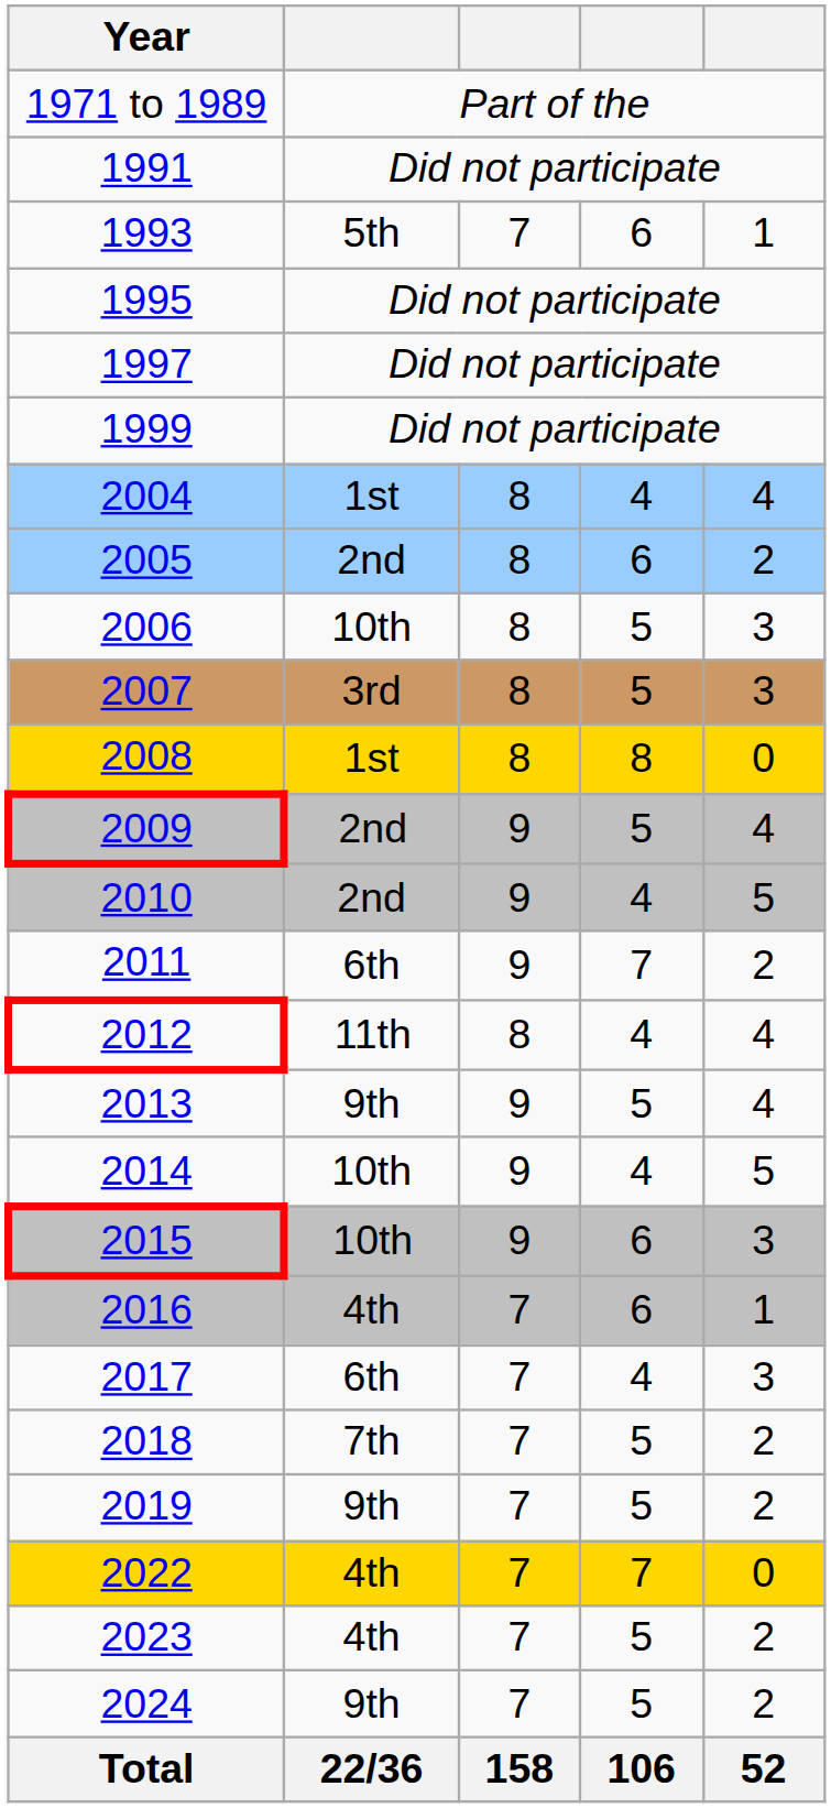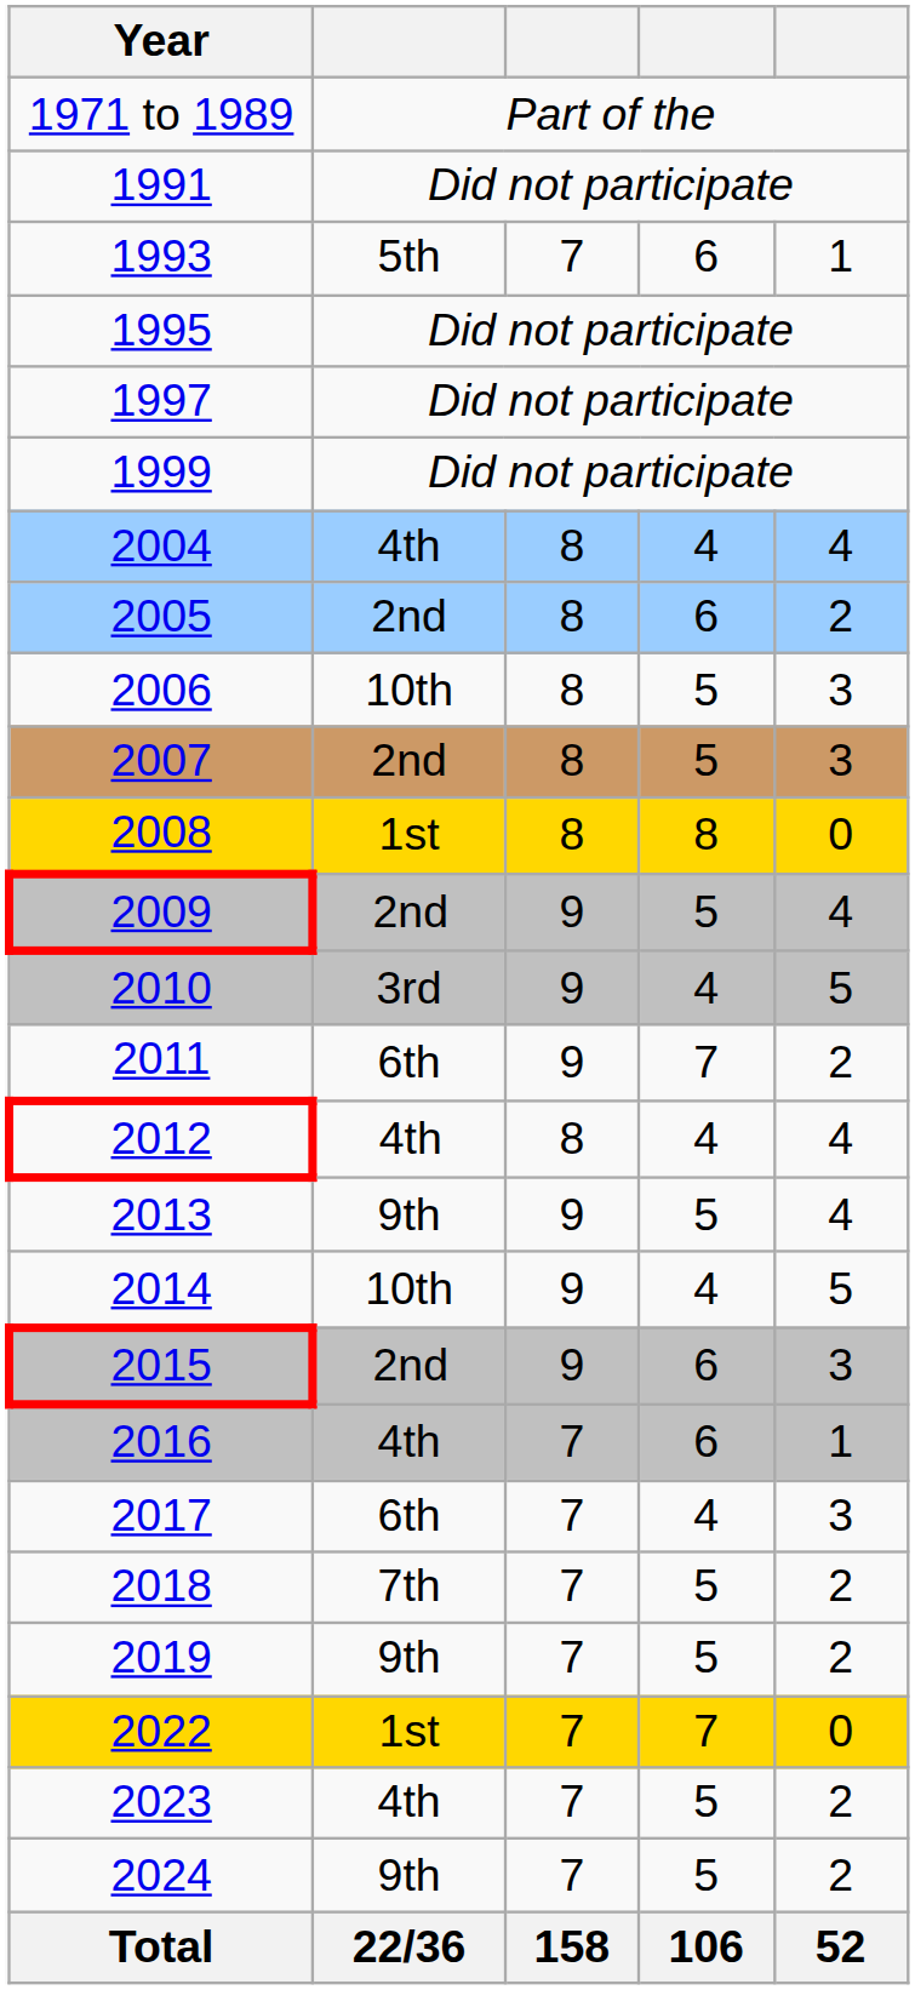2004 | column 2: 1st -> 4th
2007 | column 2: 3rd -> 2nd
2010 | column 2: 2nd -> 3rd
2012 | column 2: 11th -> 4th
2015 | column 2: 10th -> 2nd
2022 | column 2: 4th -> 1st
